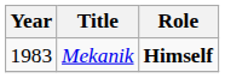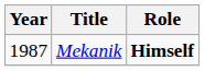Mekanik | Year: 1983 -> 1987
